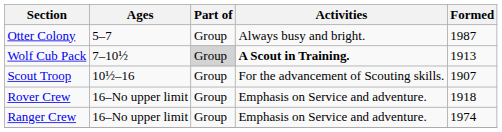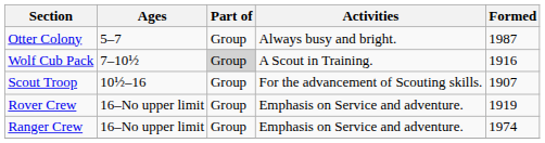Wolf Cub Pack | Activities: bold -> normal
Wolf Cub Pack | Formed: 1913 -> 1916
Rover Crew | Formed: 1918 -> 1919
